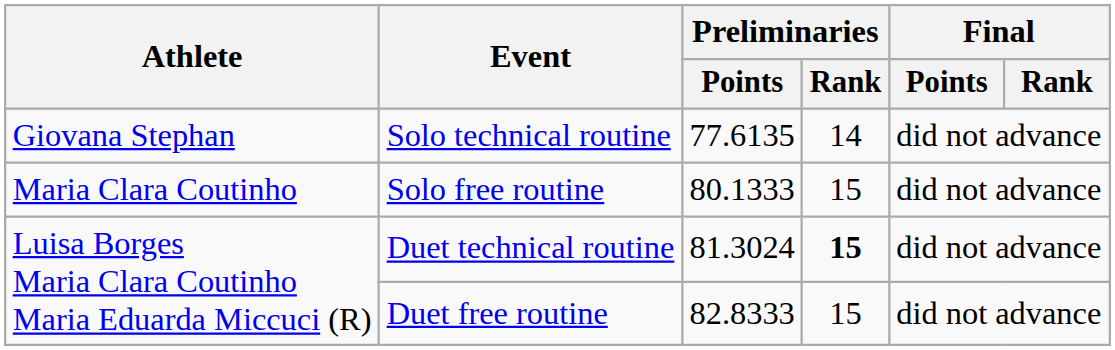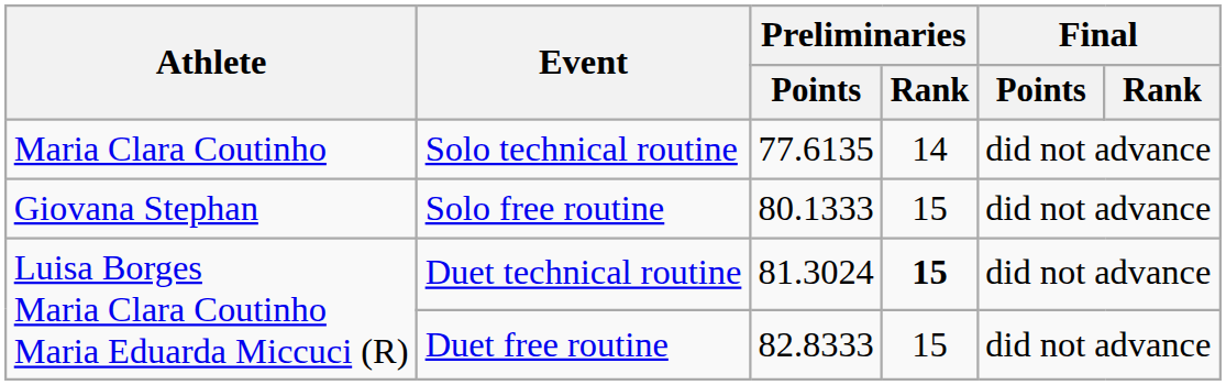Solo technical routine | Athlete: Giovana Stephan -> Maria Clara Coutinho
Solo free routine | Athlete: Maria Clara Coutinho -> Giovana Stephan
